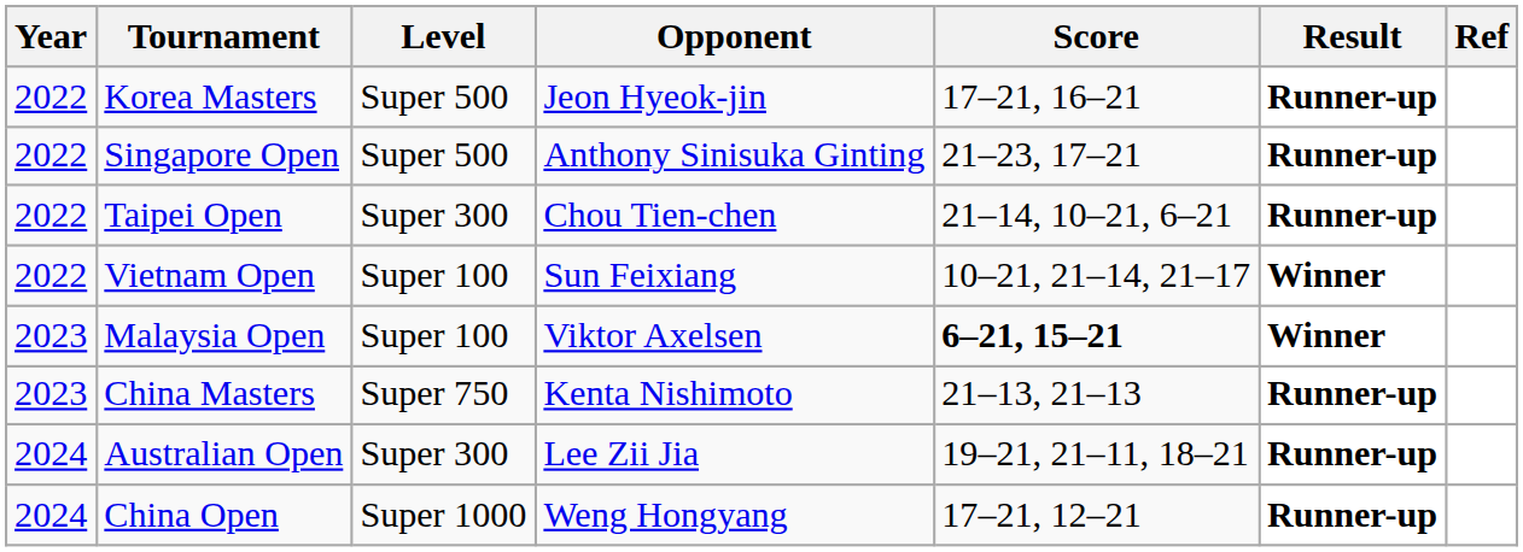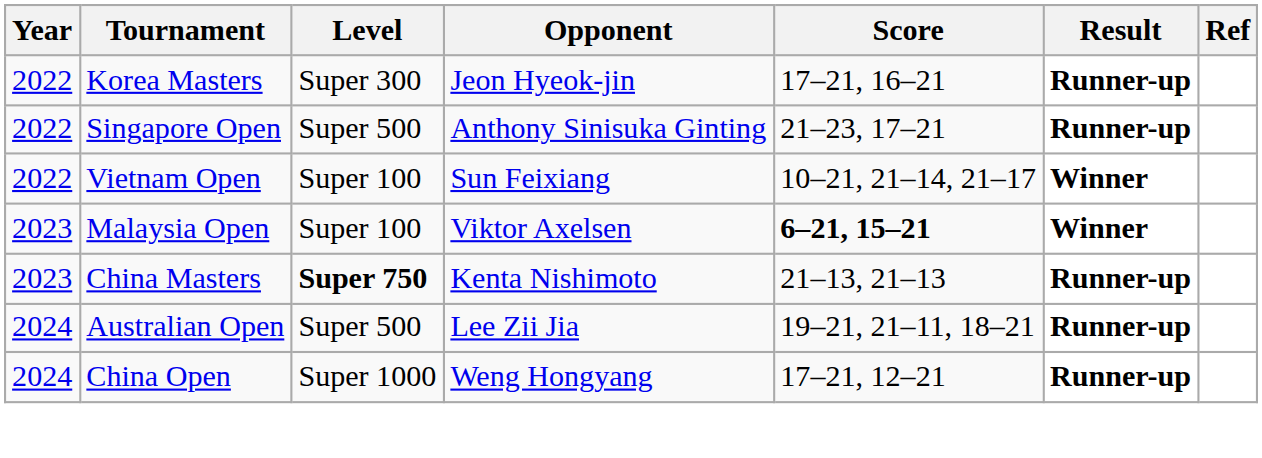Korea Masters | Level: Super 500 -> Super 300
- row: 2022 | Taipei Open | Super 300 | Chou Tien-chen | 21–14, 10–21, 6–21 | Runner-up
China Masters | Level: normal -> bold
Australian Open | Level: Super 300 -> Super 500
